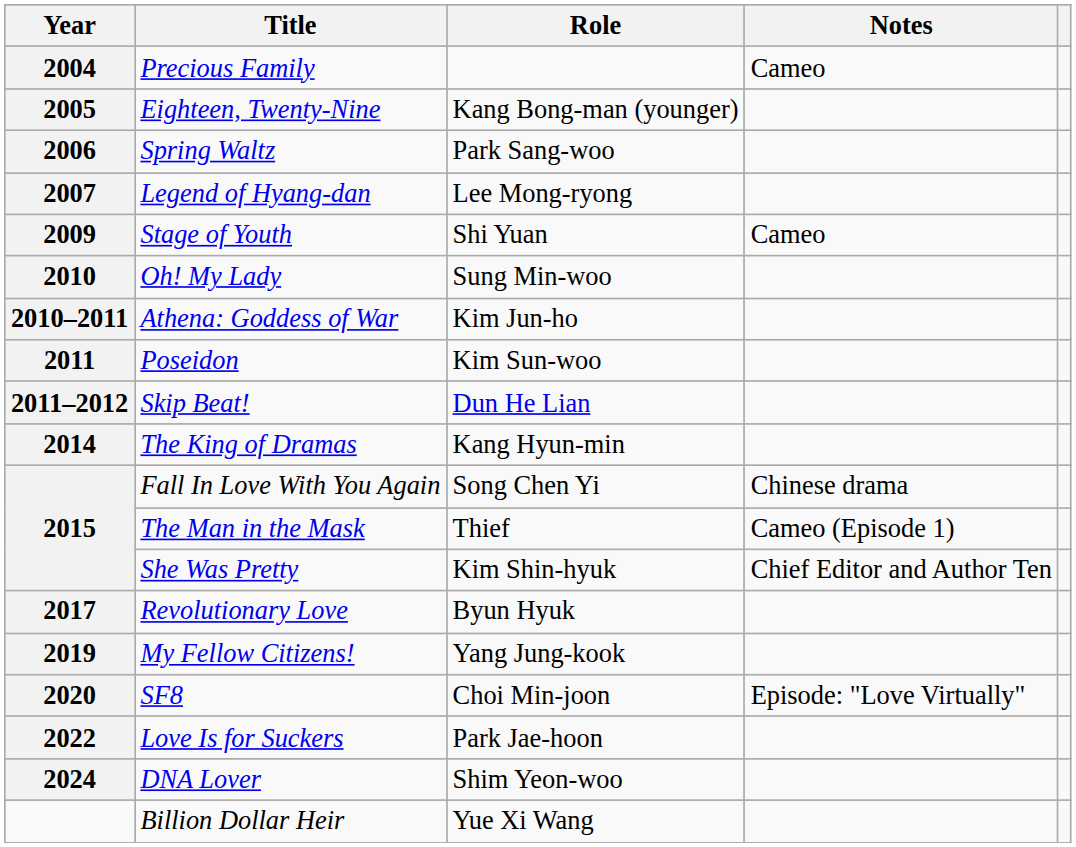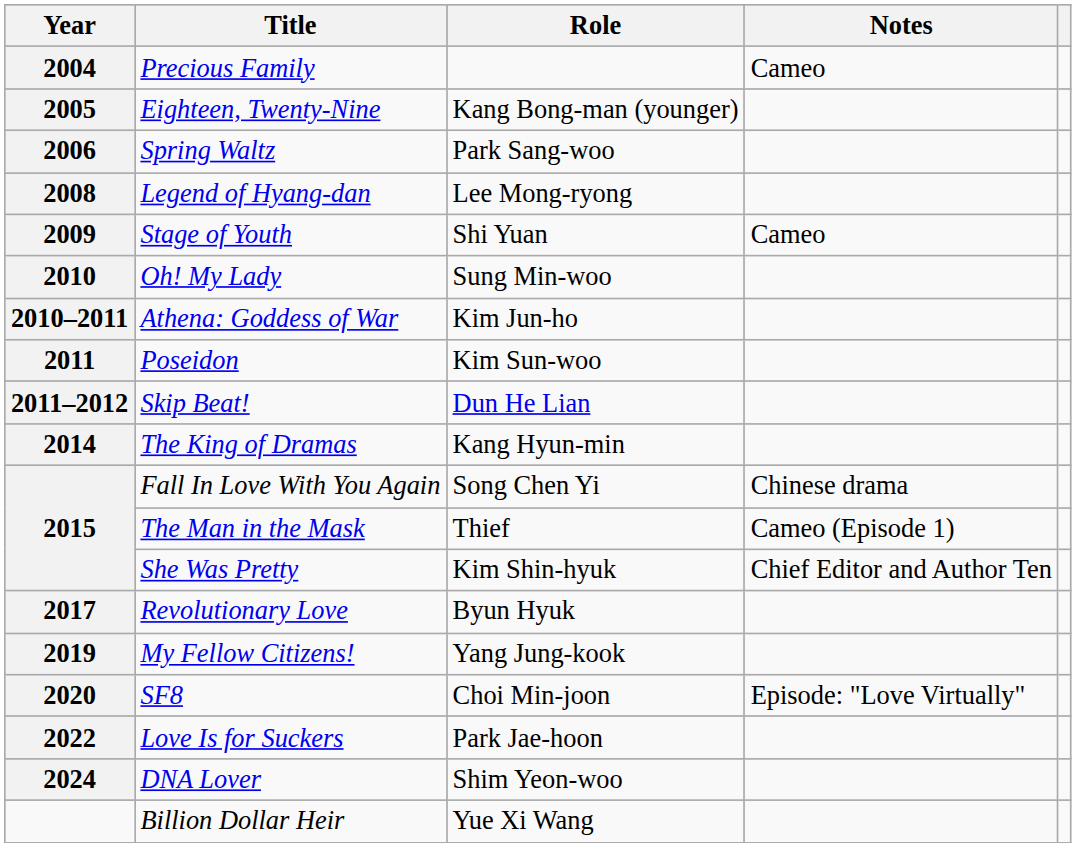Legend of Hyang-dan | Year: 2007 -> 2008
